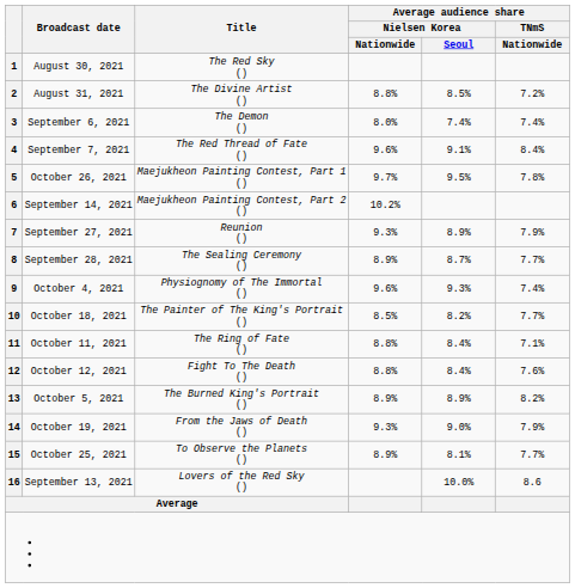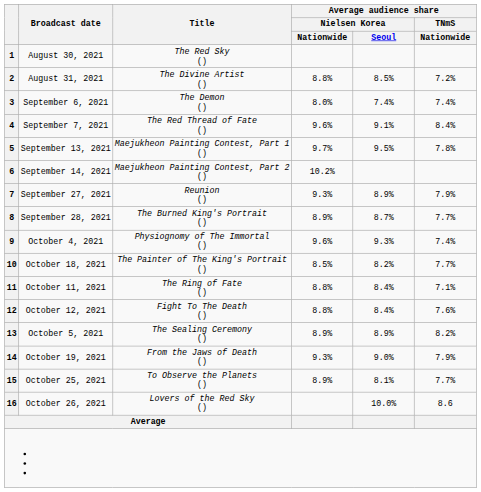5 | Broadcast date: October 26, 2021 -> September 13, 2021
8 | Title: The Sealing Ceremony () -> The Burned King's Portrait ()
13 | Title: The Burned King's Portrait () -> The Sealing Ceremony ()
16 | Broadcast date: September 13, 2021 -> October 26, 2021
